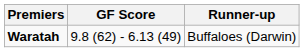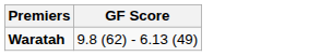- column: Runner-up | Buffaloes (Darwin)
